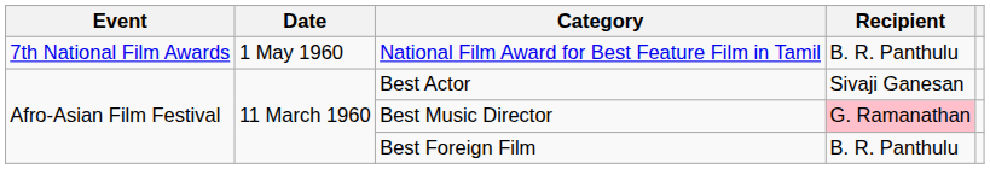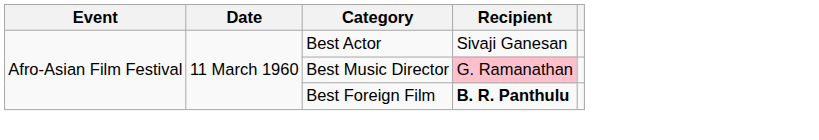- row: 7th National Film Awards | 1 May 1960 | National Film Award for Best Feature Film in Tamil | B. R. Panthulu
Best Foreign Film | Recipient: normal -> bold
